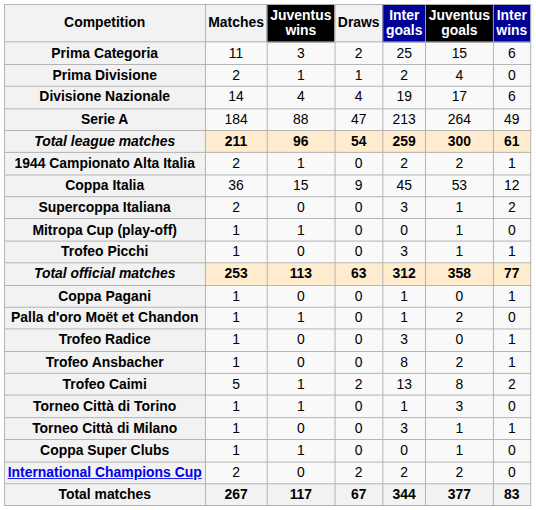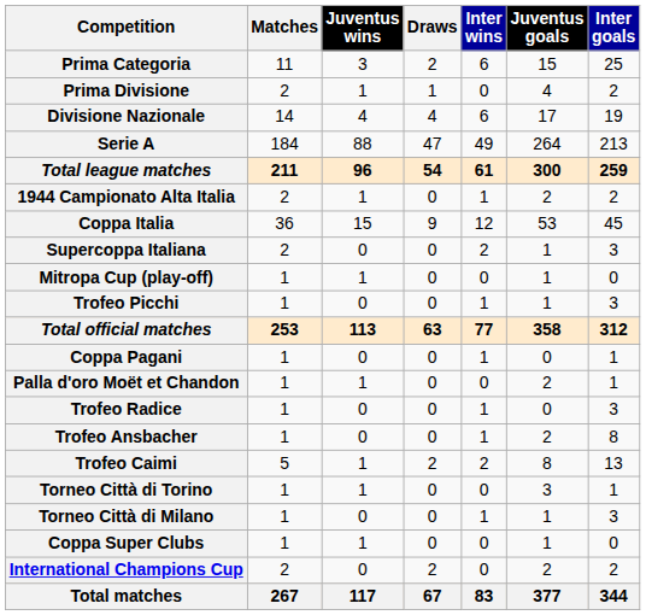columns swapped: Inter wins <-> Inter goals
